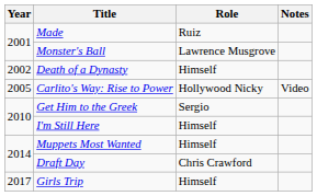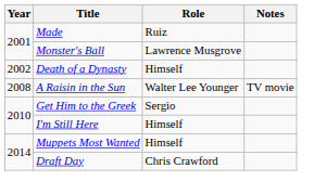- row: 2005 | Carlito's Way: Rise to Power | Hollywood Nicky | Video
+ row: 2008 | A Raisin in the Sun | Walter Lee Younger | TV movie
- row: 2017 | Girls Trip | Himself
